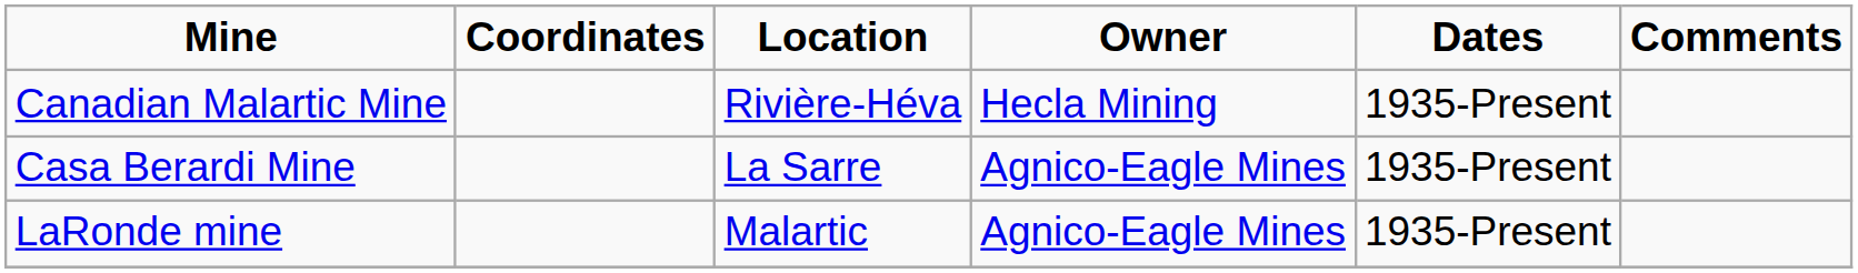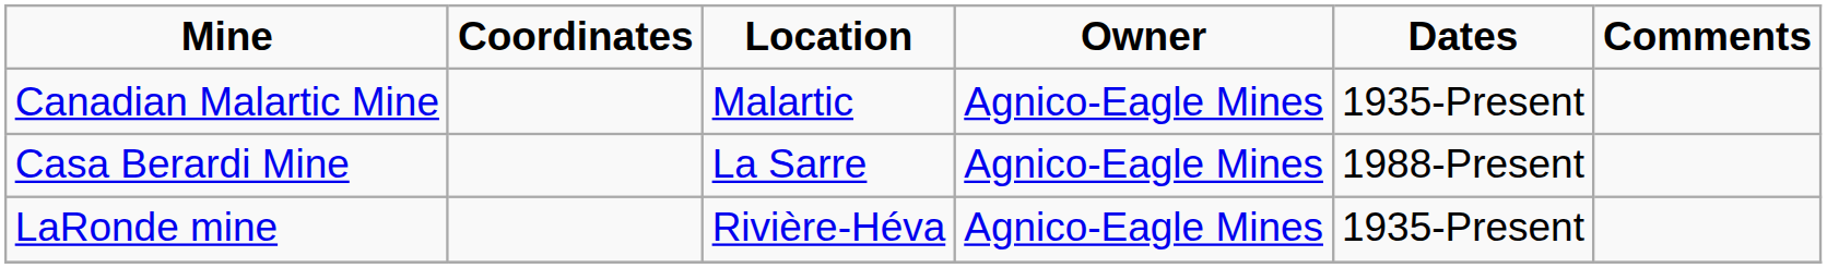Canadian Malartic Mine | Location: Rivière-Héva -> Malartic
Canadian Malartic Mine | Owner: Hecla Mining -> Agnico-Eagle Mines
Casa Berardi Mine | Dates: 1935-Present -> 1988-Present
LaRonde mine | Location: Malartic -> Rivière-Héva
